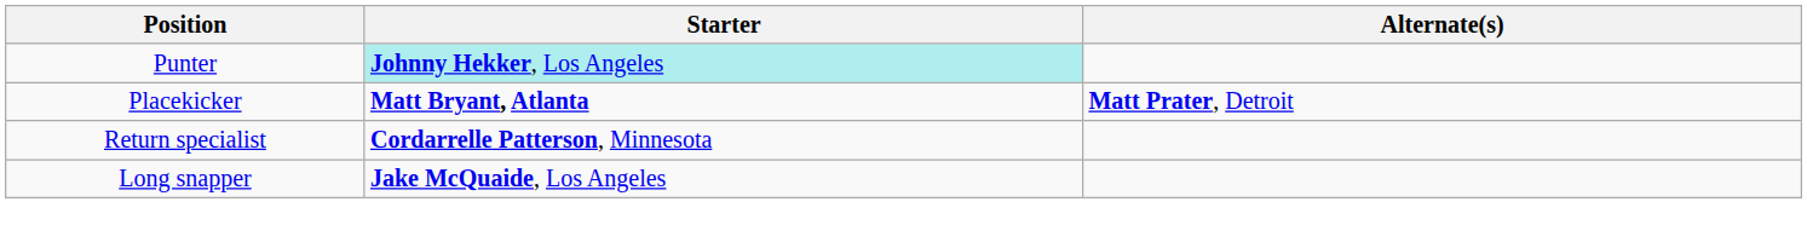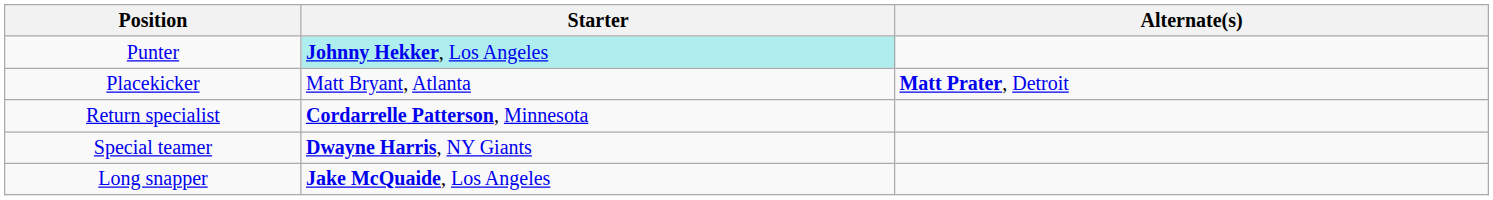Placekicker | Starter: bold -> normal
+ row: Special teamer | Dwayne Harris, NY Giants
